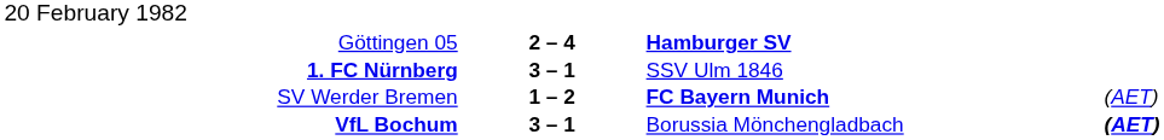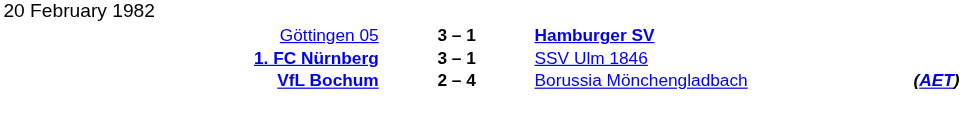Göttingen 05 | column 2: 2 – 4 -> 3 – 1
- row: SV Werder Bremen | 1 – 2 | FC Bayern Munich | (AET)
VfL Bochum | column 2: 3 – 1 -> 2 – 4
